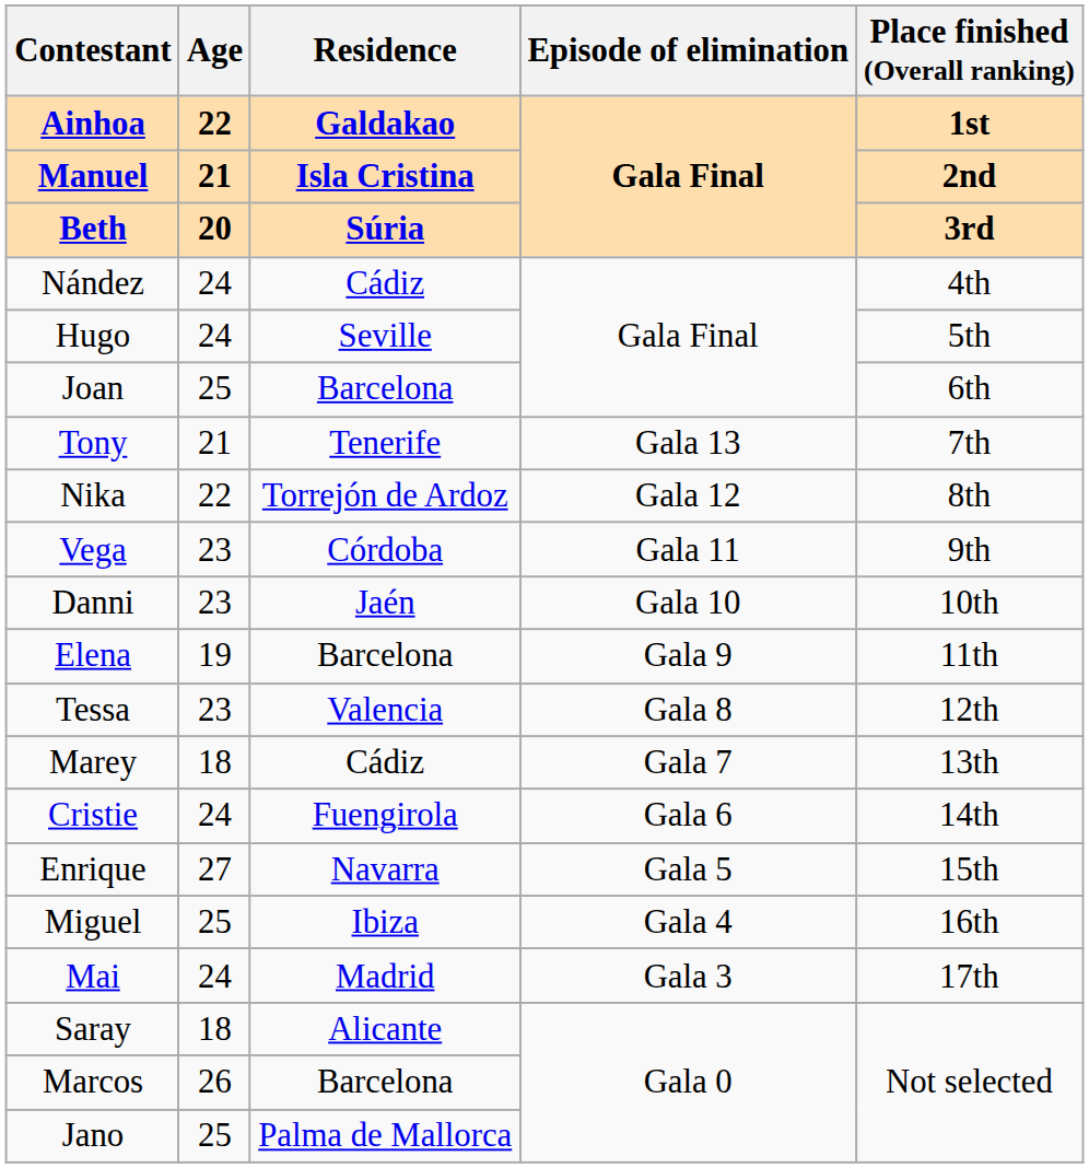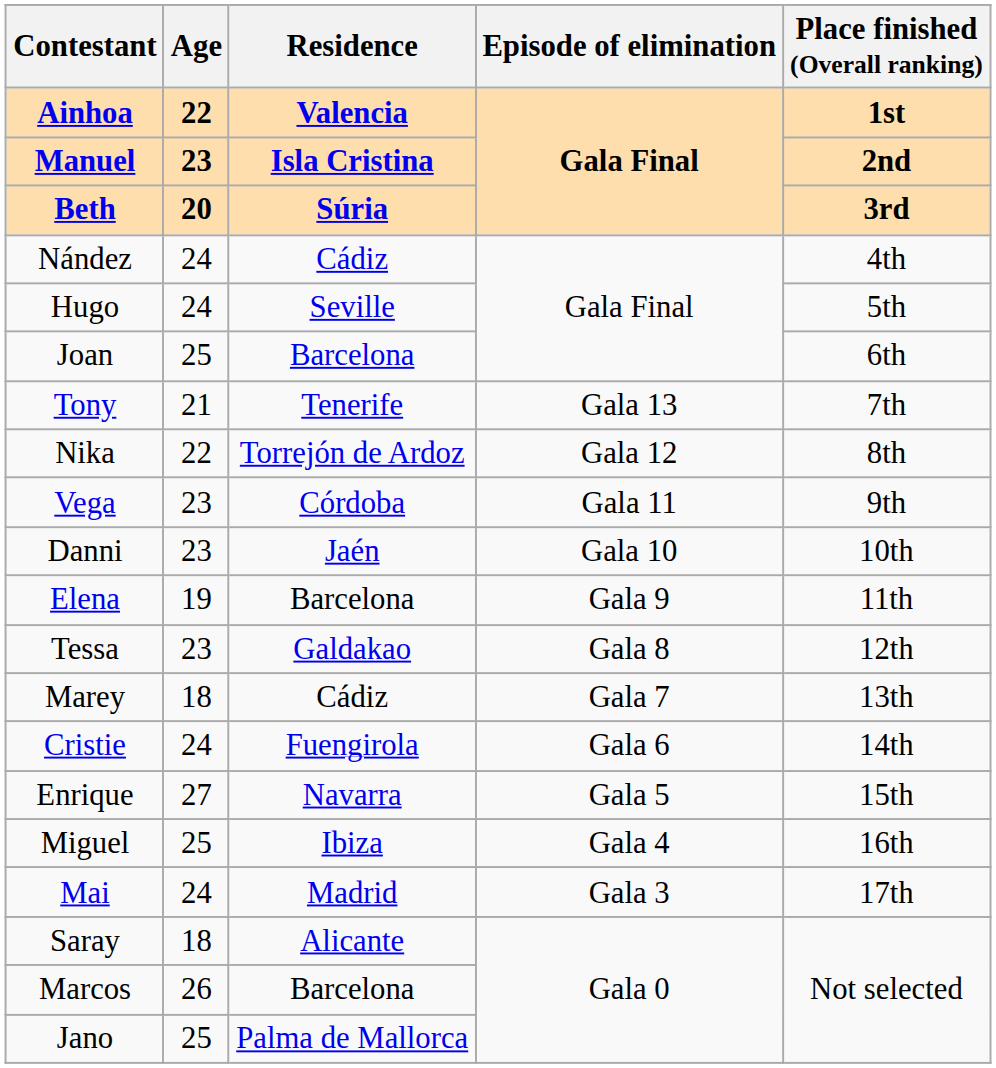Ainhoa | Residence: Galdakao -> Valencia
Manuel | Age: 21 -> 23
Tessa | Residence: Valencia -> Galdakao
